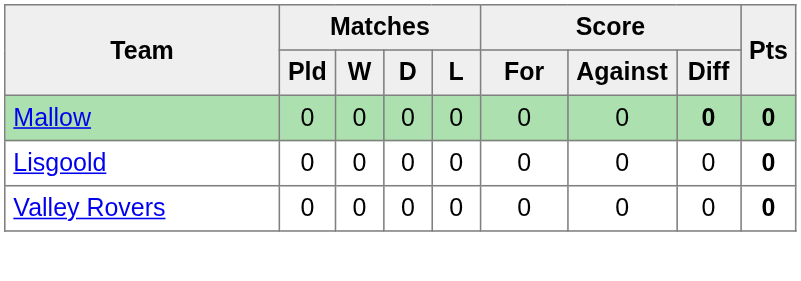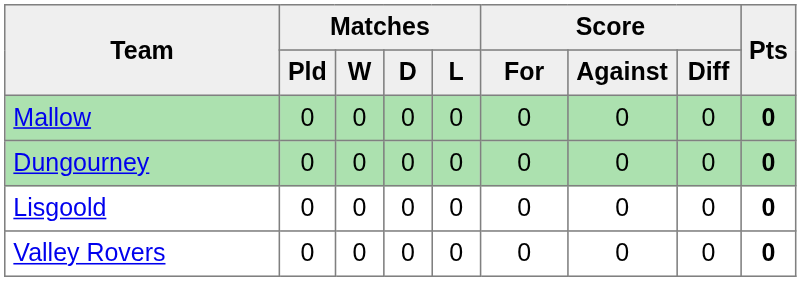Mallow | Score / Diff: bold -> normal
+ row: Dungourney | 0 | 0 | 0 | 0 | 0 | 0 | 0 | 0
